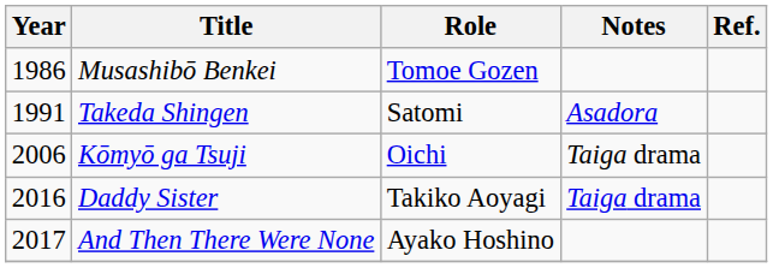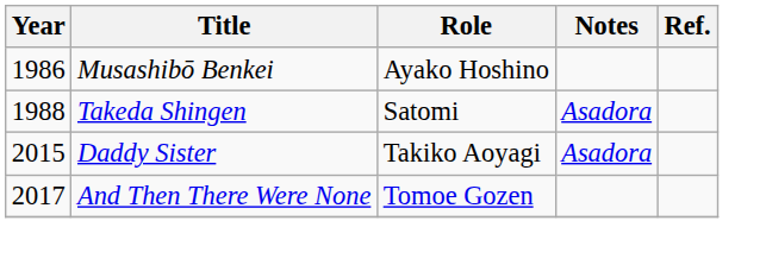Musashibō Benkei | Role: Tomoe Gozen -> Ayako Hoshino
Takeda Shingen | Year: 1991 -> 1988
- row: 2006 | Kōmyō ga Tsuji | Oichi | Taiga drama
Daddy Sister | Year: 2016 -> 2015
Daddy Sister | Notes: Taiga drama -> Asadora
And Then There Were None | Role: Ayako Hoshino -> Tomoe Gozen
